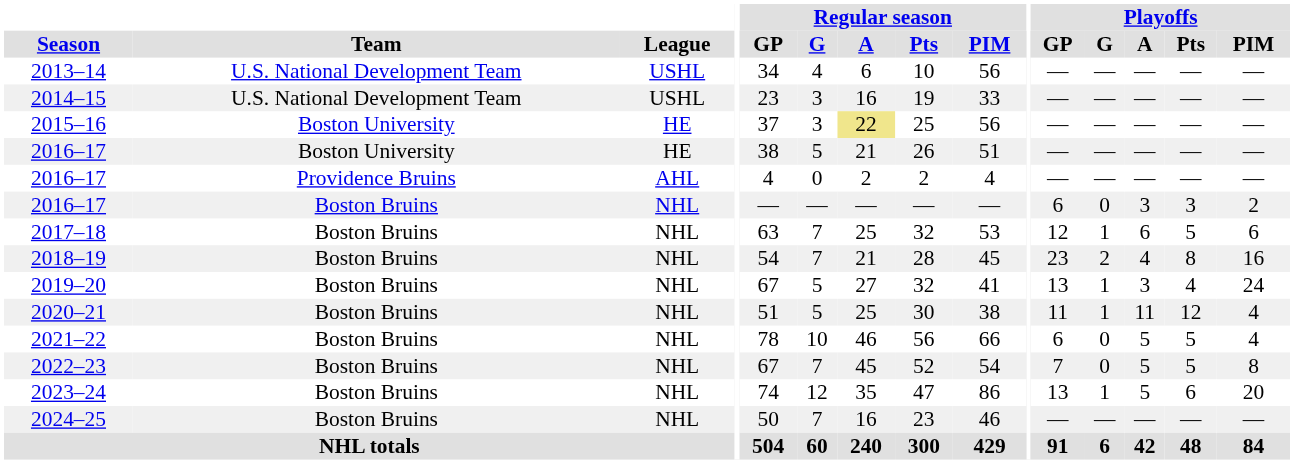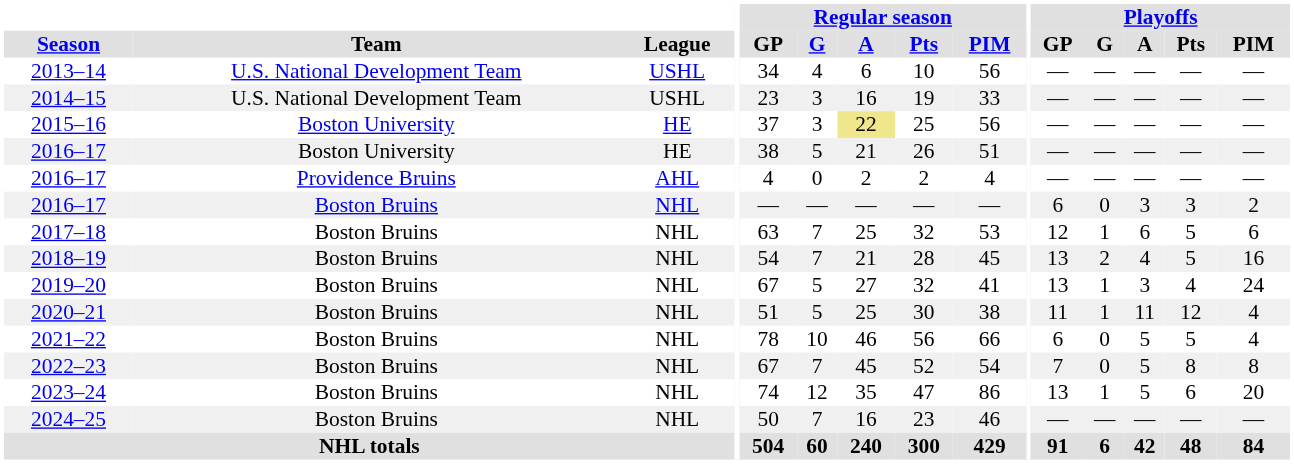2018–19 | Playoffs / GP: 23 -> 13
2018–19 | Playoffs / Pts: 8 -> 5
2022–23 | Playoffs / Pts: 5 -> 8
